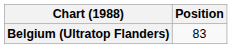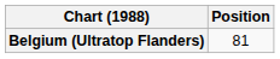Belgium (Ultratop Flanders) | Position: 83 -> 81
